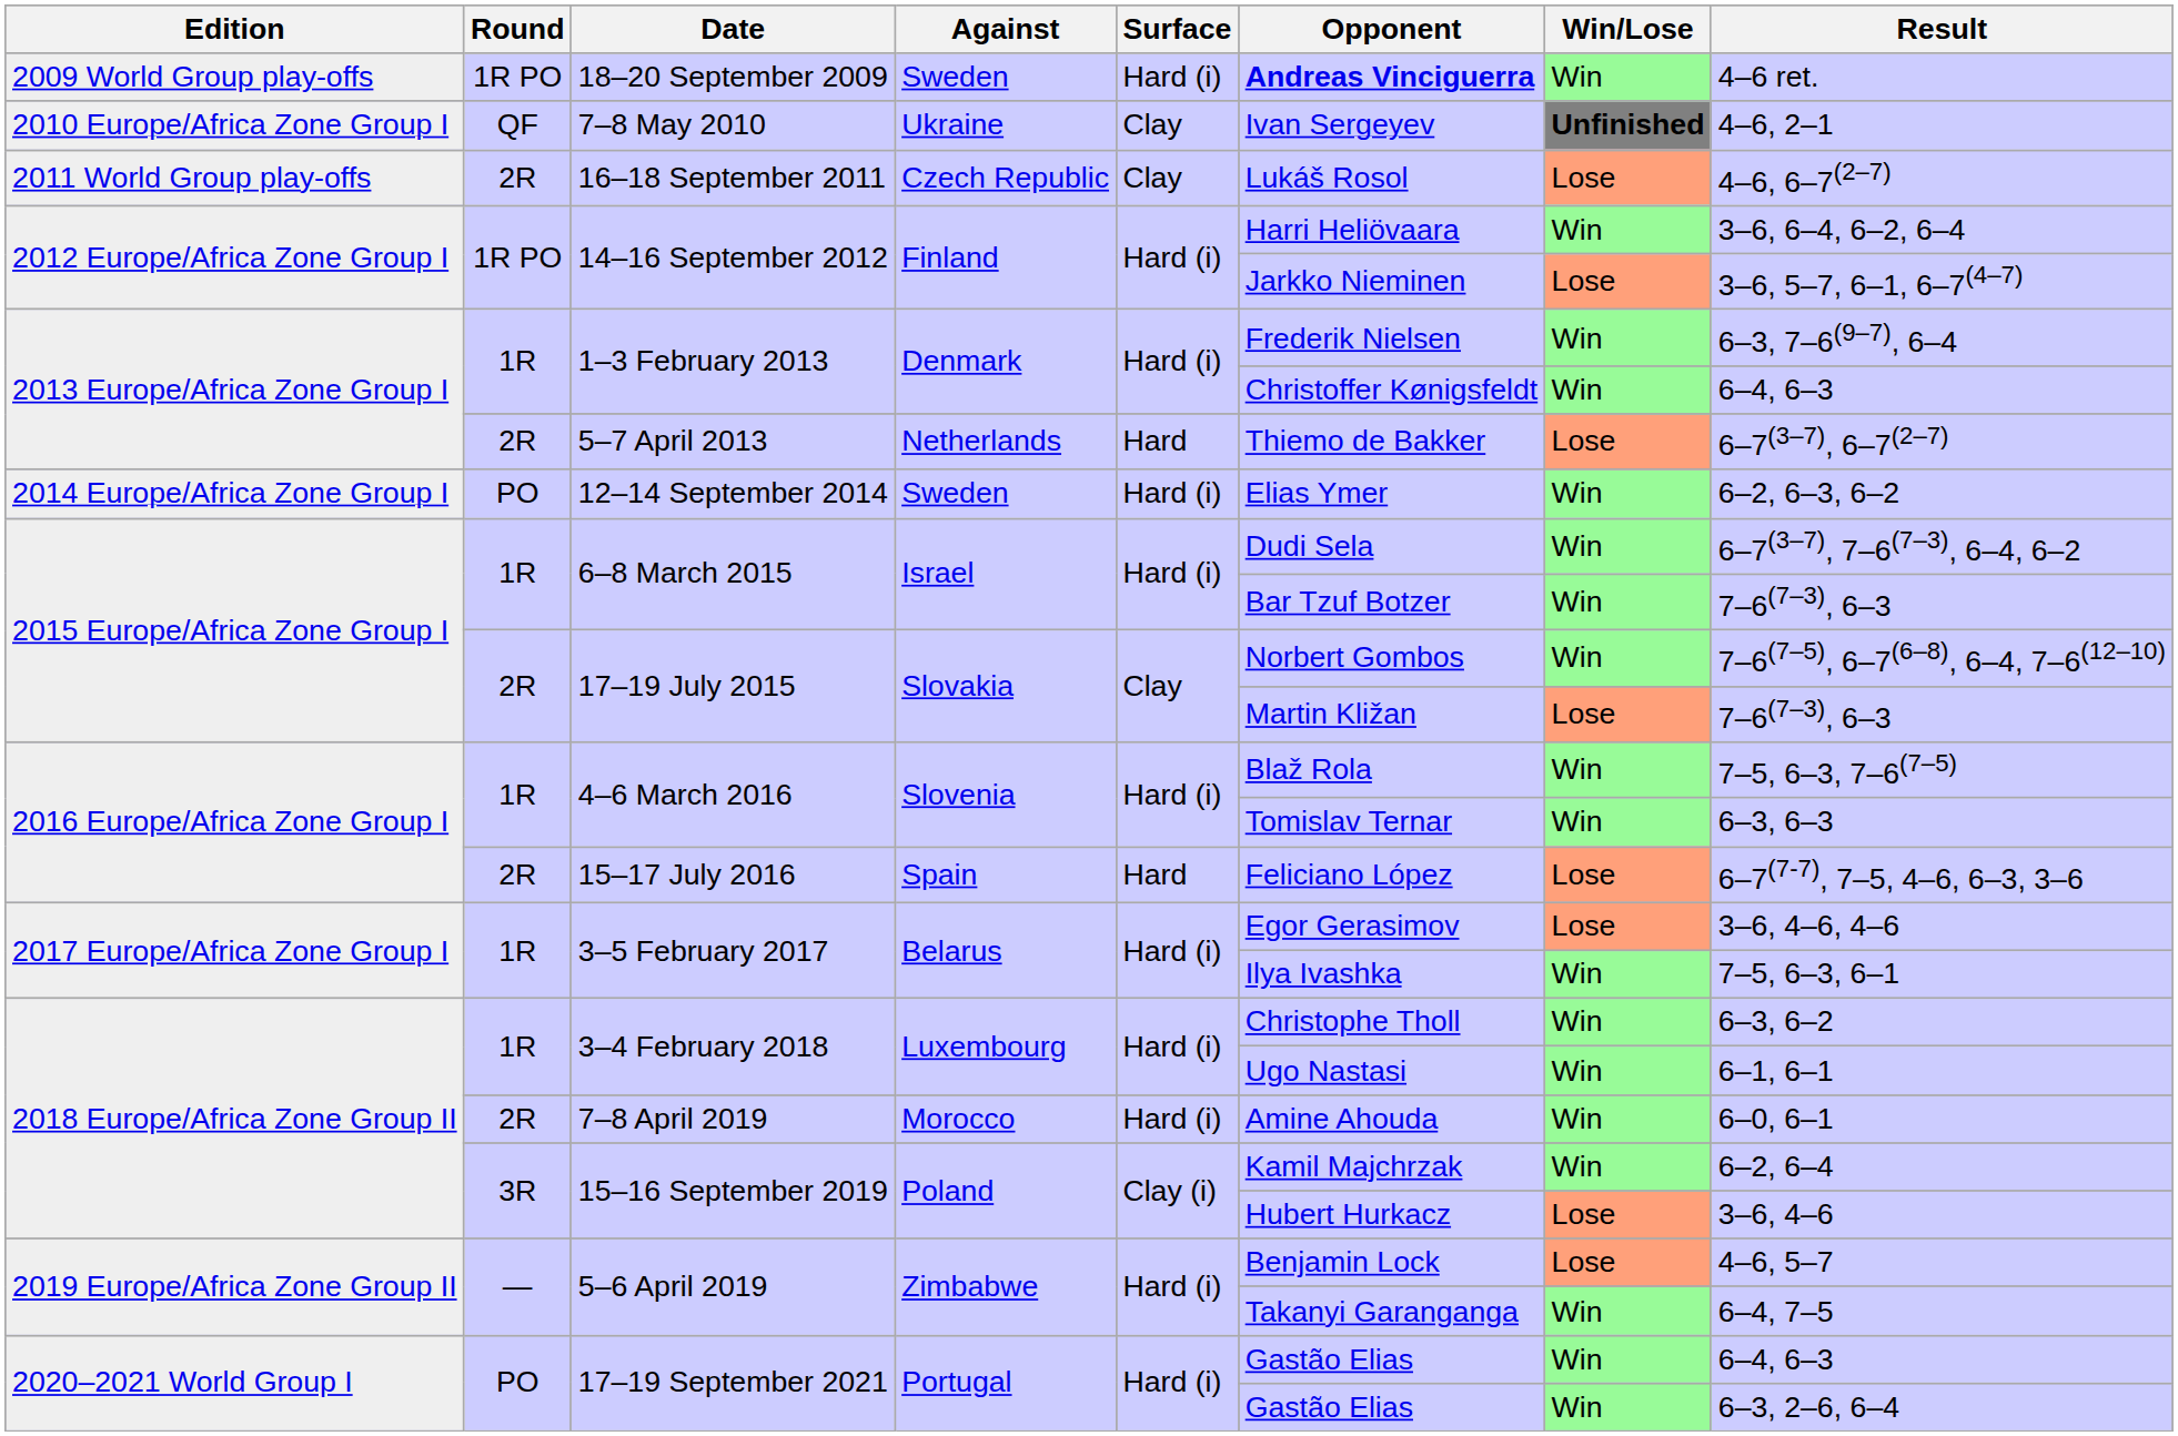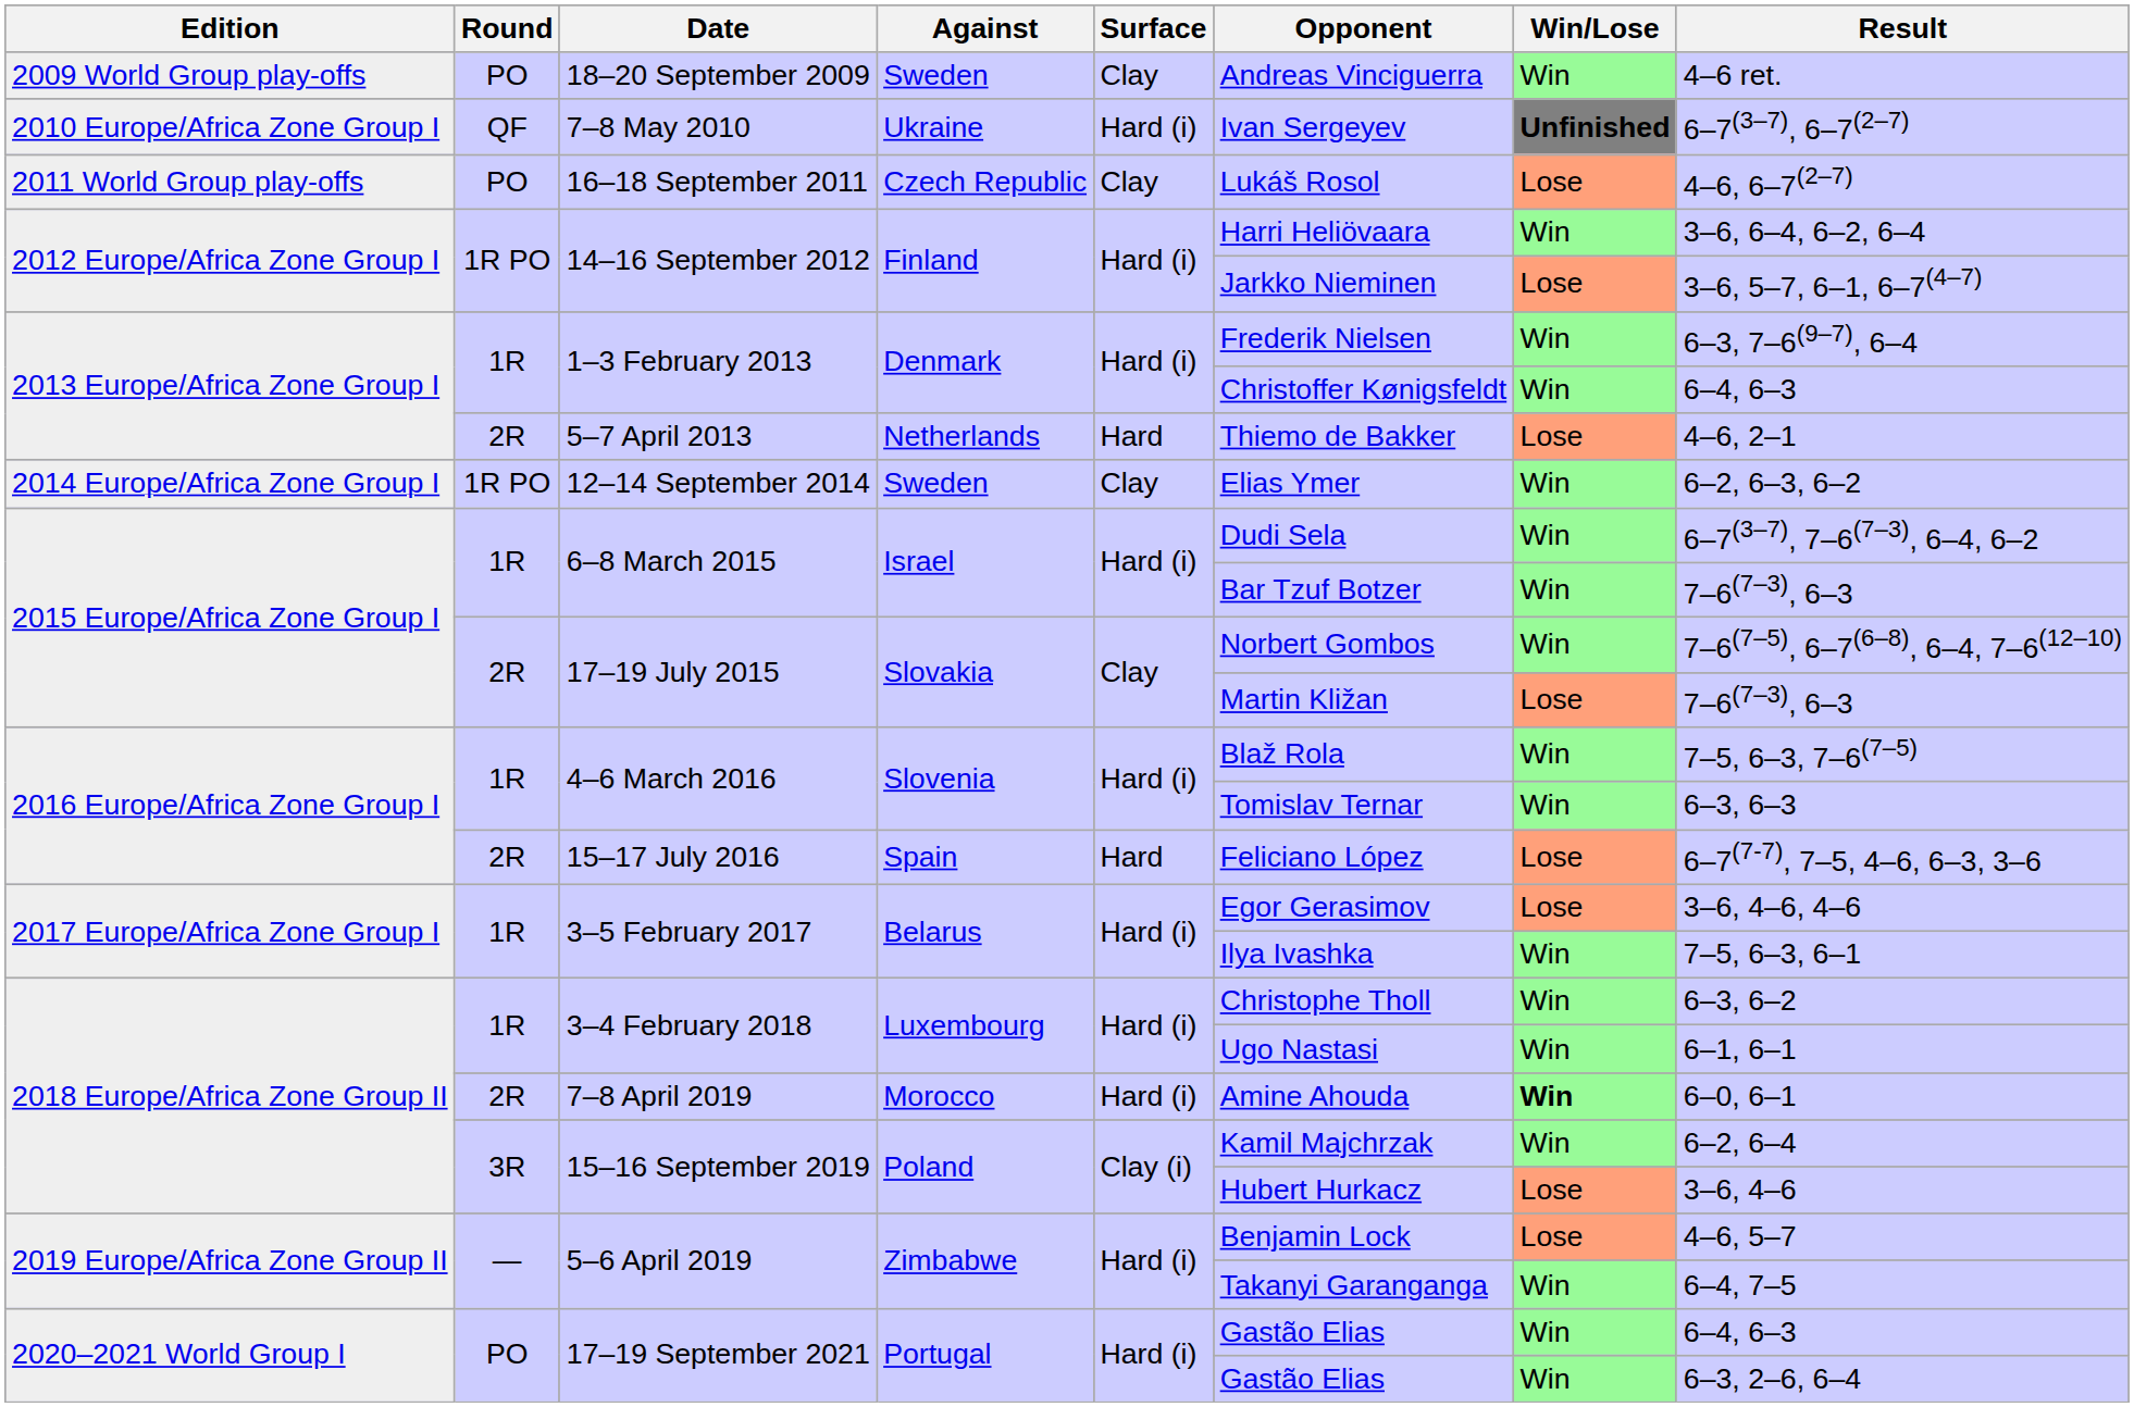18–20 September 2009 | Round: 1R PO -> PO
18–20 September 2009 | Surface: Hard (i) -> Clay
18–20 September 2009 | Opponent: bold -> normal
7–8 May 2010 | Surface: Clay -> Hard (i)
7–8 May 2010 | Result: 4–6, 2–1 -> 6–7(3–7), 6–7(2–7)
16–18 September 2011 | Round: 2R -> PO
5–7 April 2013 | Result: 6–7(3–7), 6–7(2–7) -> 4–6, 2–1
12–14 September 2014 | Round: PO -> 1R PO
12–14 September 2014 | Surface: Hard (i) -> Clay
7–8 April 2019 | Win/Lose: normal -> bold
